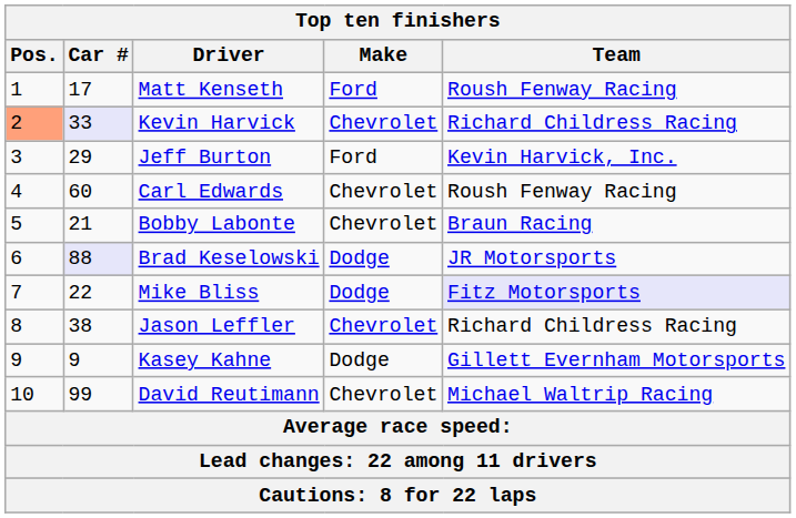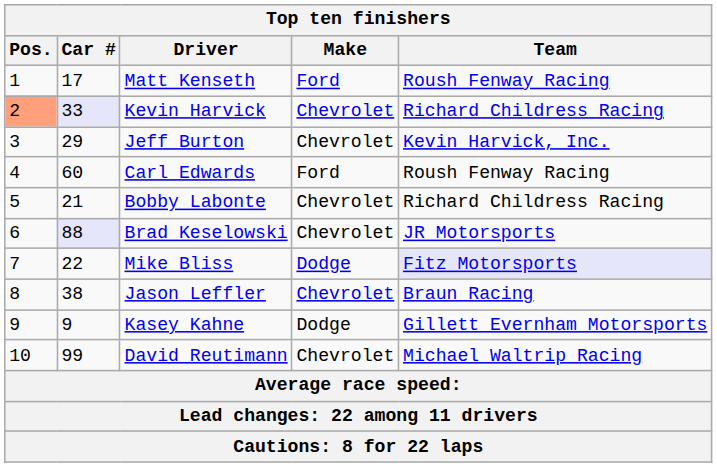Jeff Burton | Make: Ford -> Chevrolet
Carl Edwards | Make: Chevrolet -> Ford
Bobby Labonte | Team: Braun Racing -> Richard Childress Racing
Brad Keselowski | Make: Dodge -> Chevrolet
Jason Leffler | Team: Richard Childress Racing -> Braun Racing
